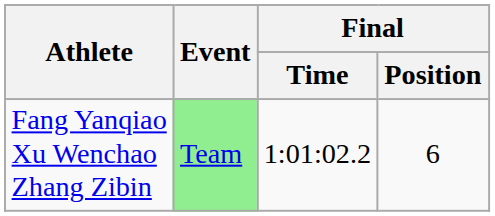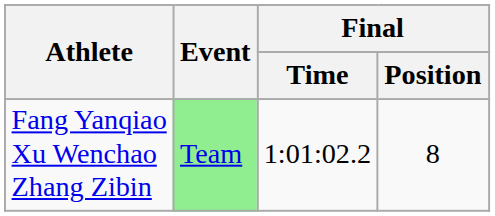Fang Yanqiao Xu Wenchao Zhang Zibin | Final / Position: 6 -> 8
